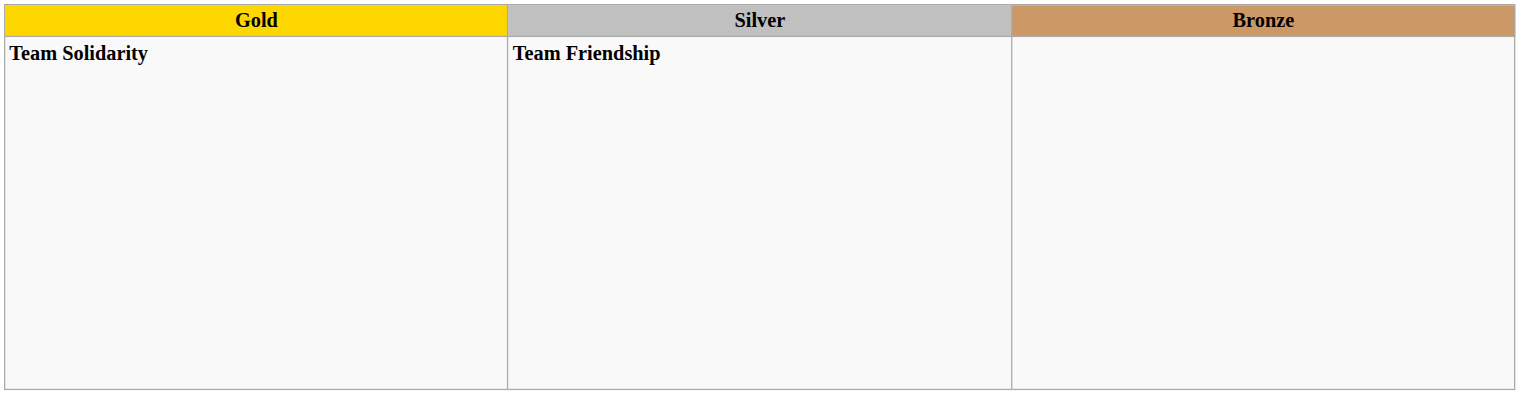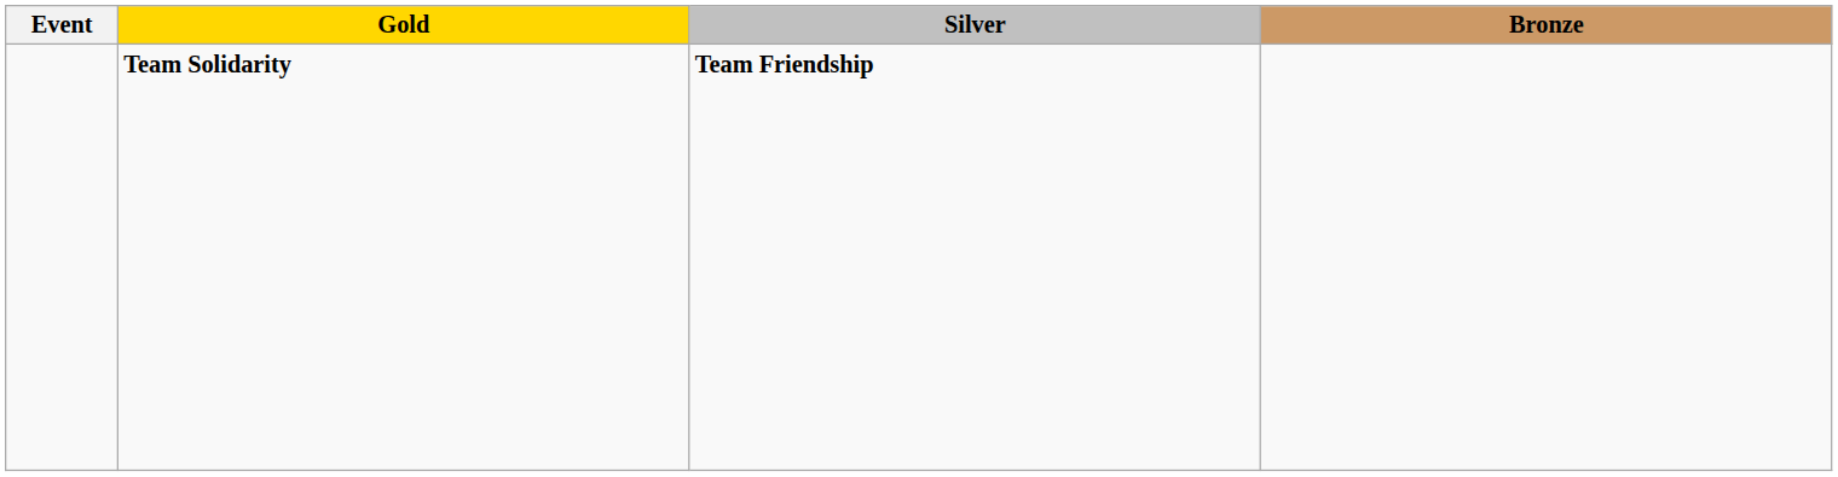+ column: Event
